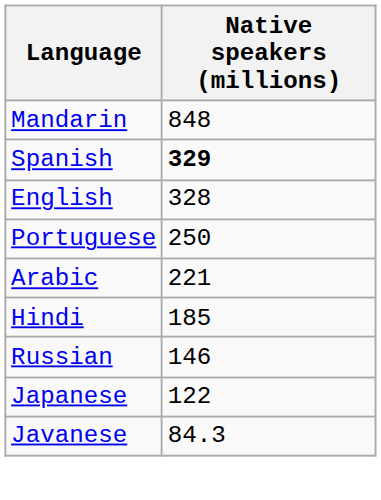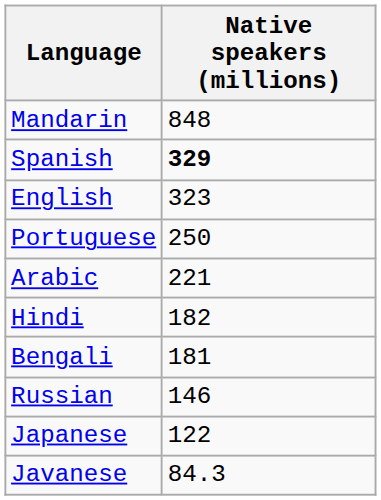English | Native speakers (millions): 328 -> 323
Hindi | Native speakers (millions): 185 -> 182
+ row: Bengali | 181
